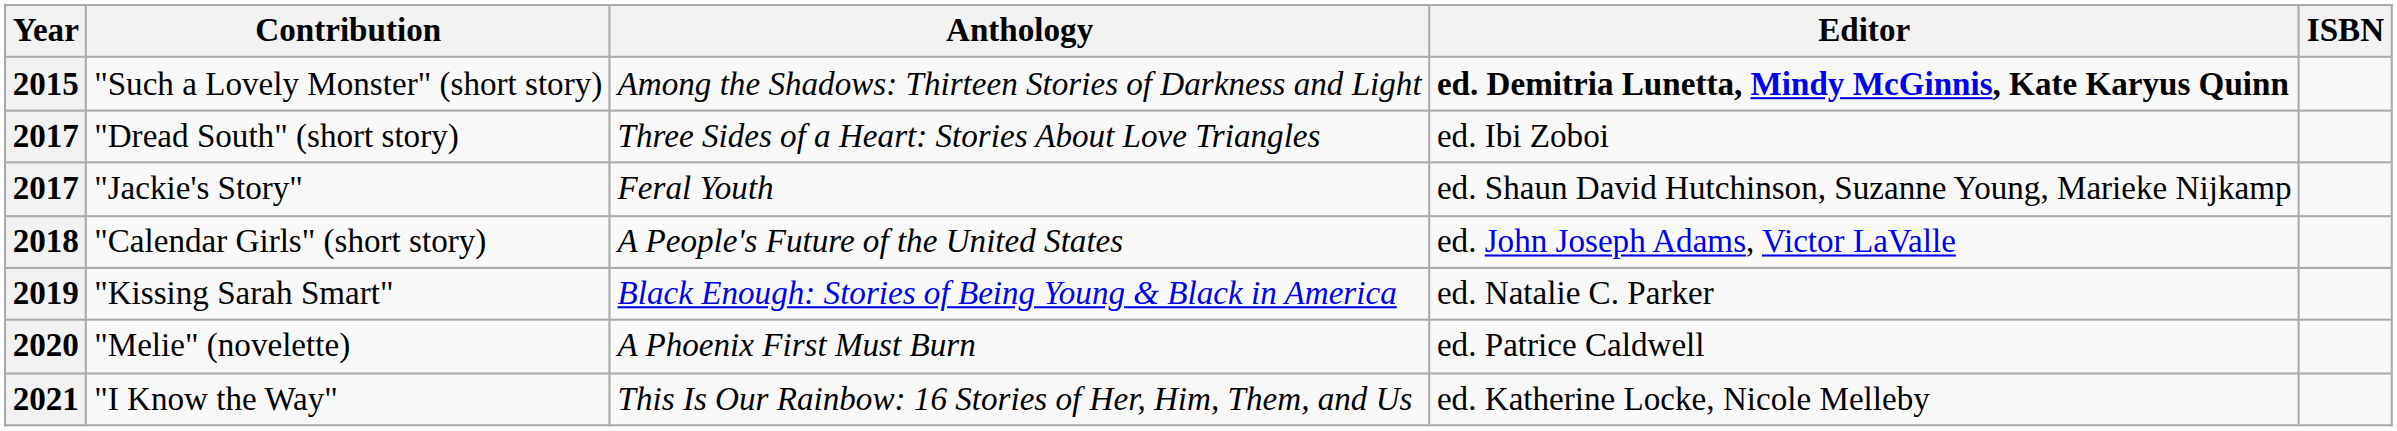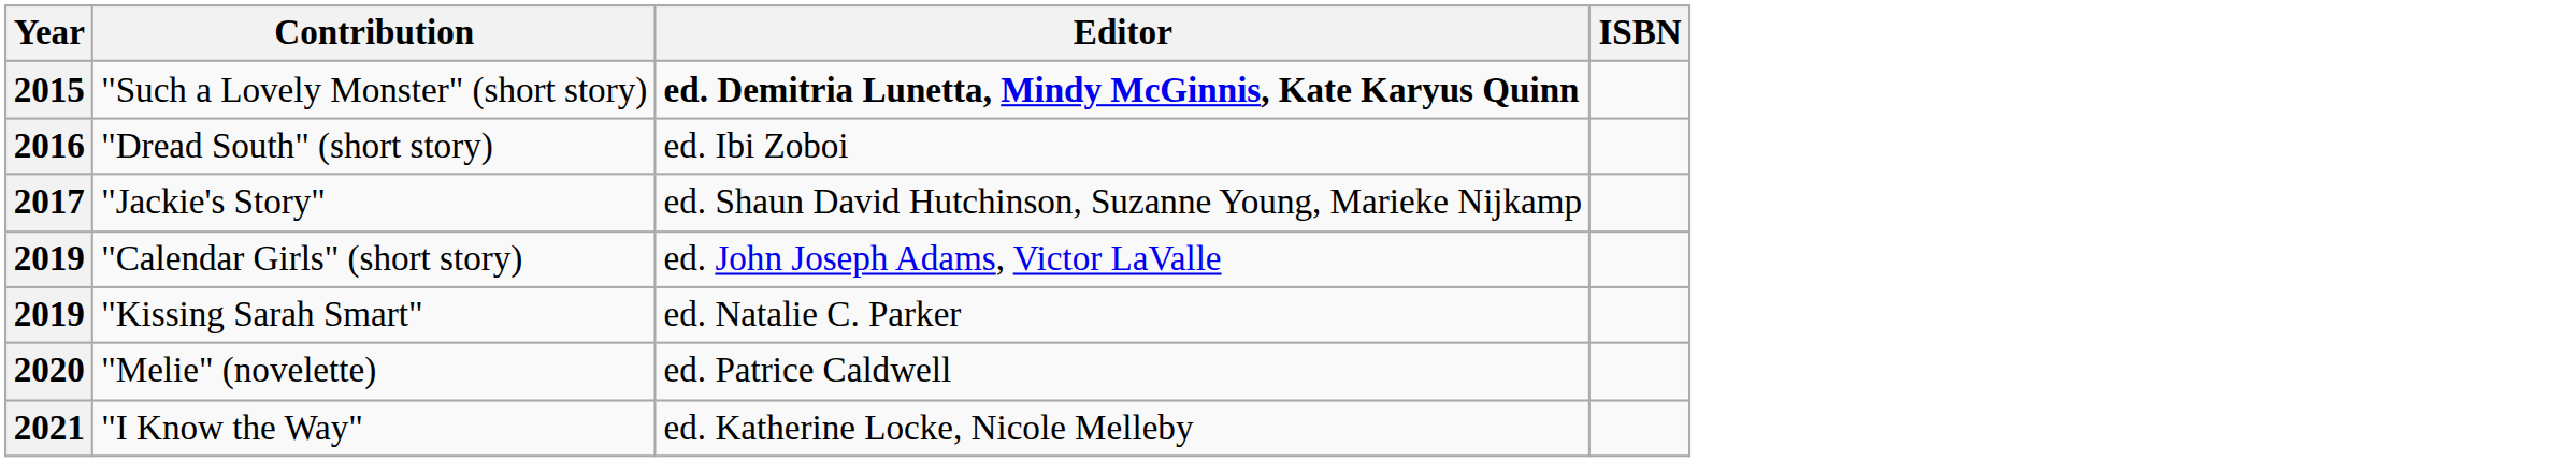- column: Anthology | Among the Shadows: Thirteen Stories of Darkness and Light | Three Sides of a Heart: Stories About Love Triangles | Feral Youth | A People's Future of the United States | Black Enough: Stories of Being Young & Black in America | A Phoenix First Must Burn | This Is Our Rainbow: 16 Stories of Her, Him, Them, and Us
"Dread South" (short story) | Year: 2017 -> 2016
"Calendar Girls" (short story) | Year: 2018 -> 2019
